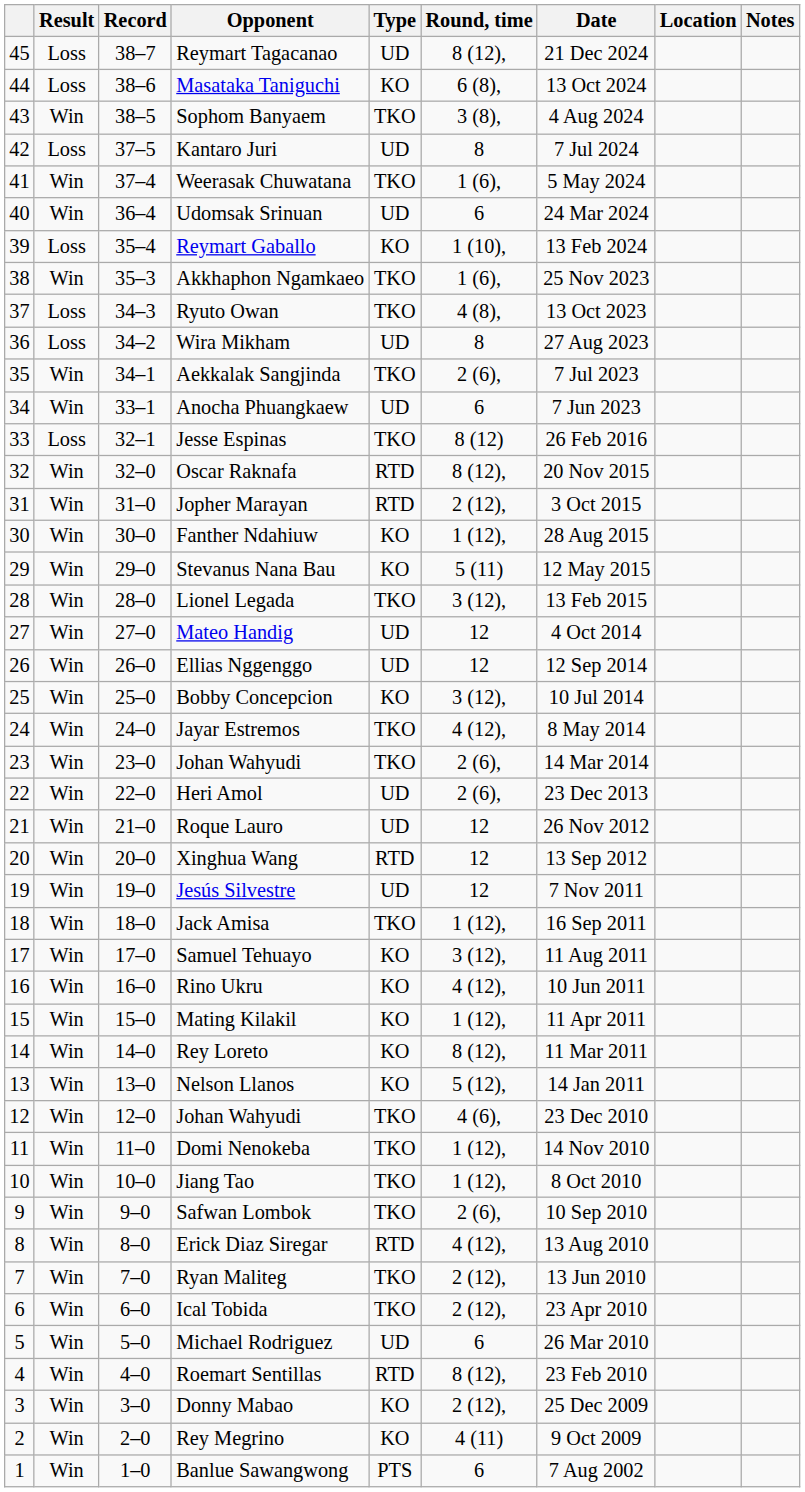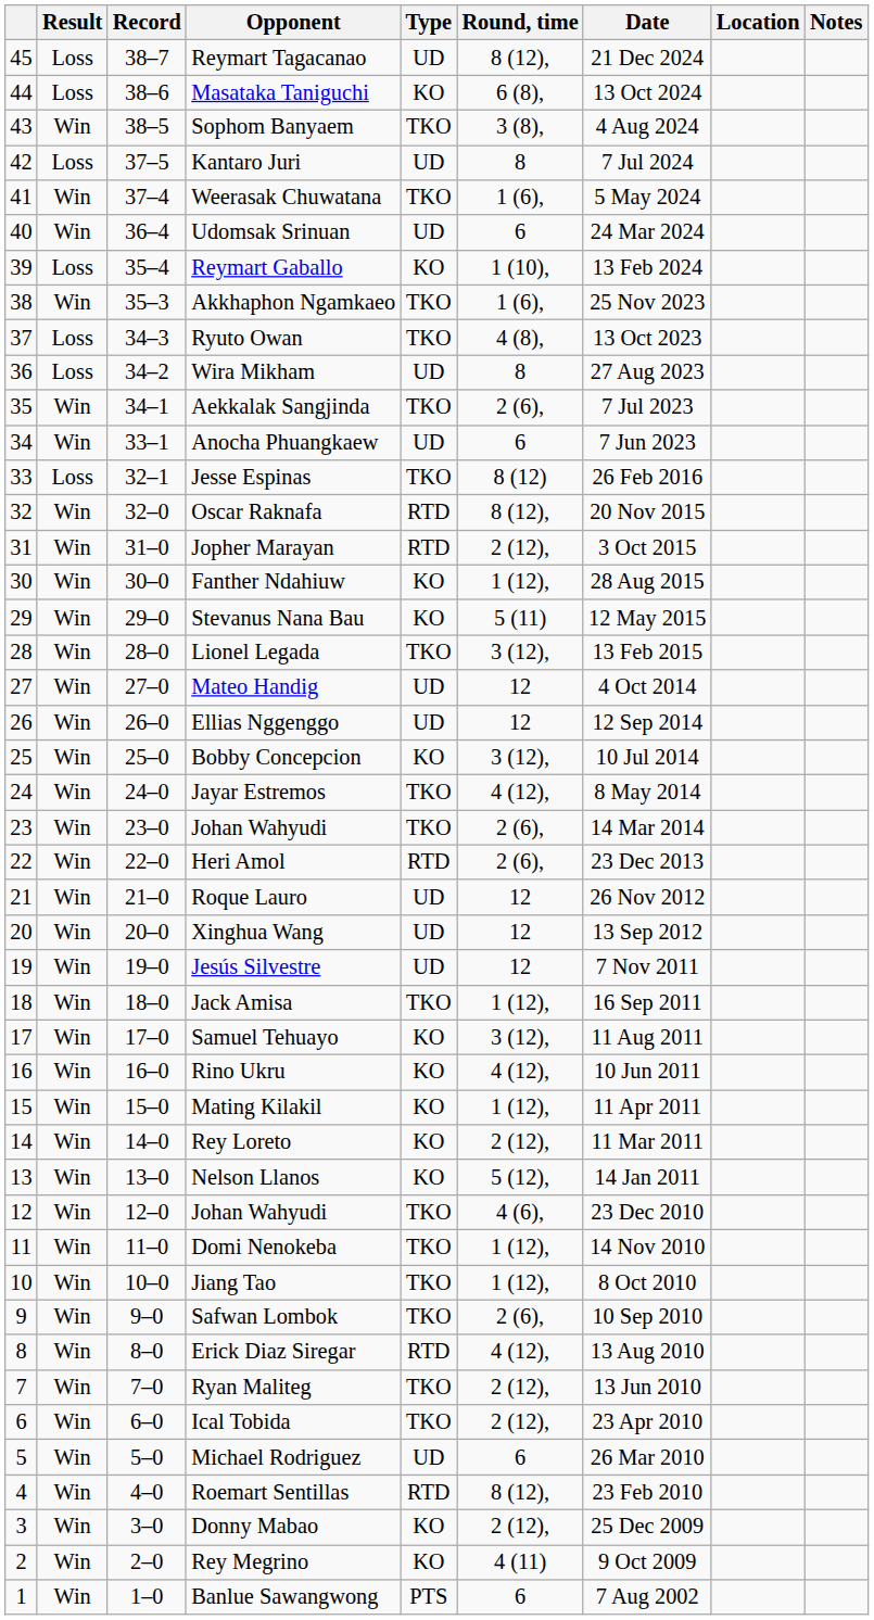Heri Amol | Type: UD -> RTD
Xinghua Wang | Type: RTD -> UD
Rey Loreto | Round, time: 8 (12), -> 2 (12),
